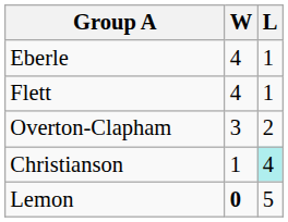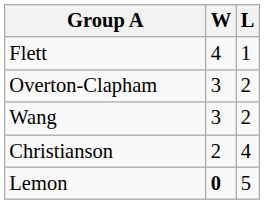- row: Eberle | 4 | 1
+ row: Wang | 3 | 2
Christianson | W: 1 -> 2
Christianson | L: paleturquoise background -> no background
